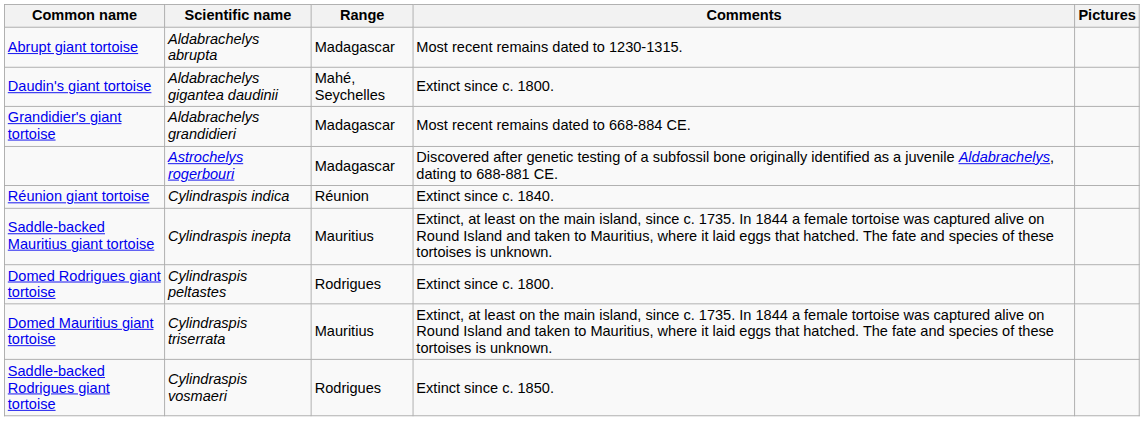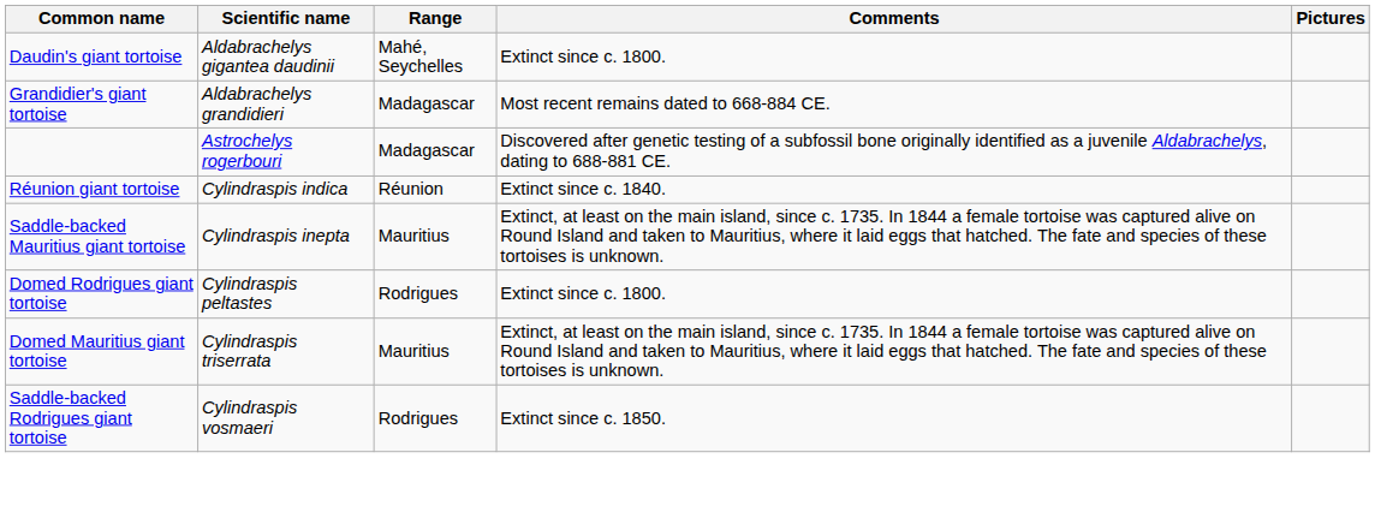- row: Abrupt giant tortoise | Aldabrachelys abrupta | Madagascar | Most recent remains dated to 1230-1315.
